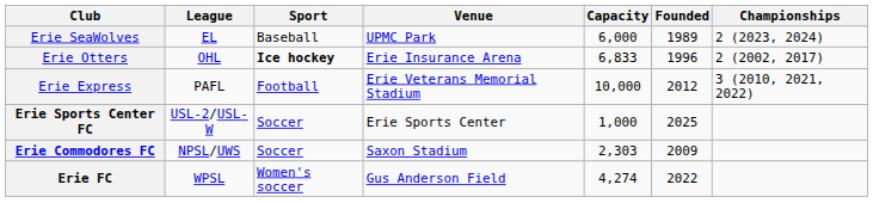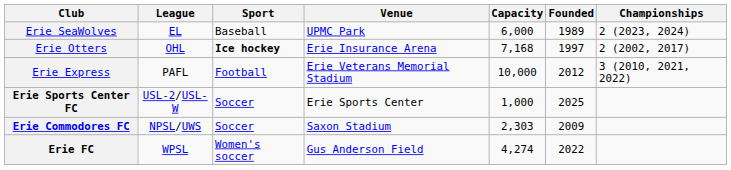Erie Otters | Capacity: 6,833 -> 7,168
Erie Otters | Founded: 1996 -> 1997
